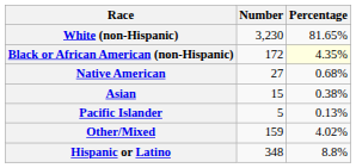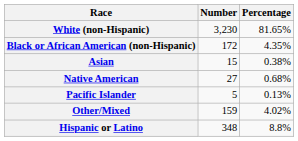Black or African American (non-Hispanic) | Percentage: lightyellow background -> no background
rows swapped: Native American <-> Asian
